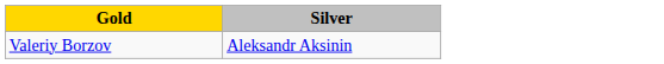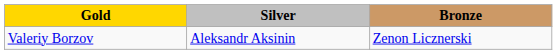+ column: Bronze | Zenon Licznerski
